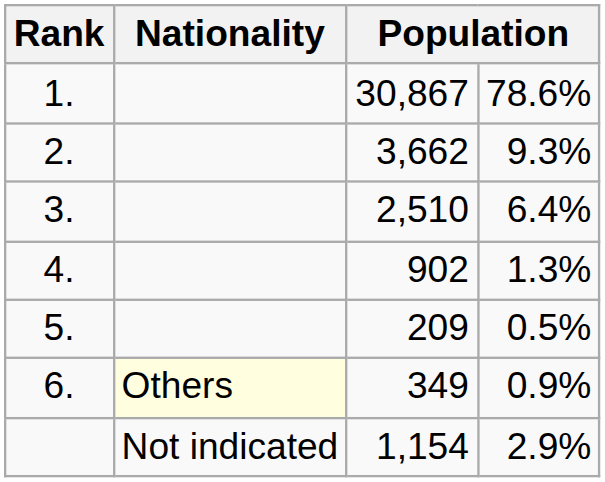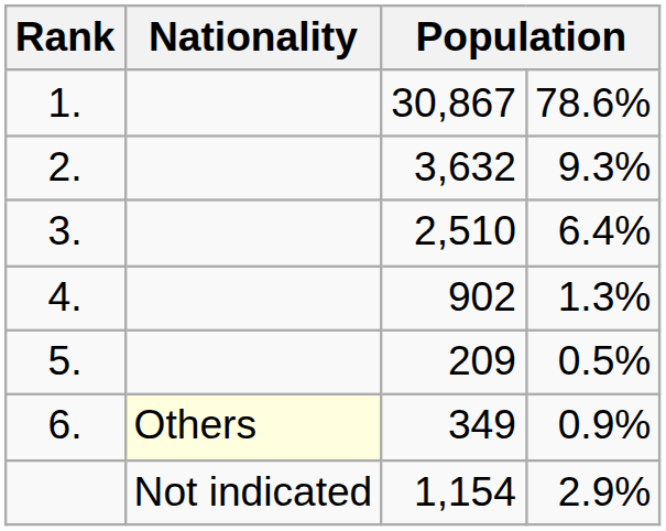2. | column 3: 3,662 -> 3,632
